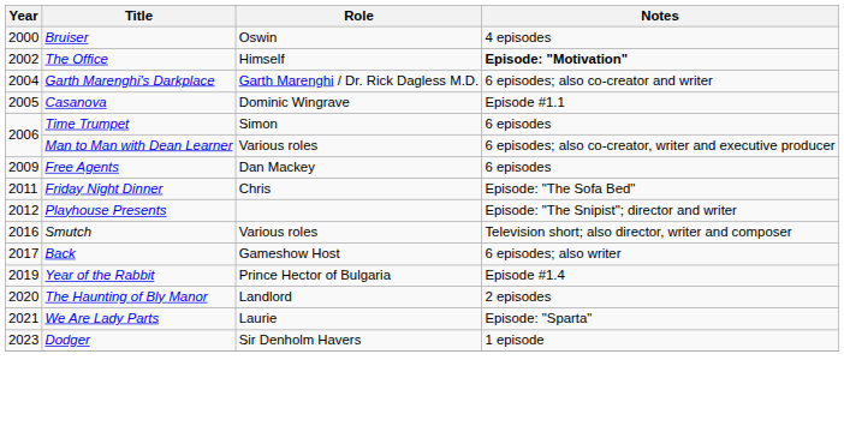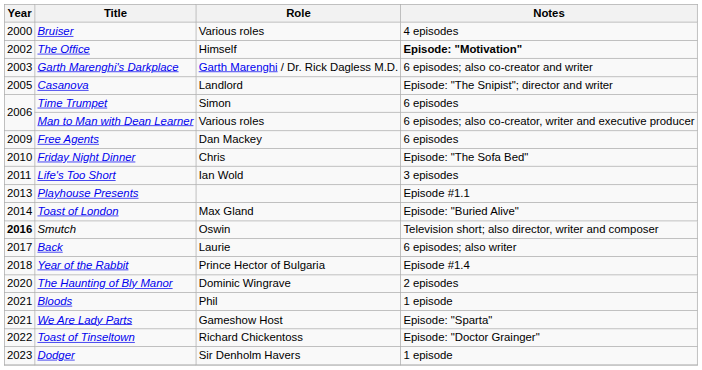Bruiser | Role: Oswin -> Various roles
Garth Marenghi's Darkplace | Year: 2004 -> 2003
Casanova | Role: Dominic Wingrave -> Landlord
Casanova | Notes: Episode #1.1 -> Episode: "The Snipist"; director and writer
Friday Night Dinner | Year: 2011 -> 2010
+ row: 2011 | Life's Too Short | Ian Wold | 3 episodes
Playhouse Presents | Year: 2012 -> 2013
Playhouse Presents | Notes: Episode: "The Snipist"; director and writer -> Episode #1.1
+ row: 2014 | Toast of London | Max Gland | Episode: "Buried Alive"
Smutch | Year: normal -> bold
Smutch | Role: Various roles -> Oswin
Back | Role: Gameshow Host -> Laurie
Year of the Rabbit | Year: 2019 -> 2018
The Haunting of Bly Manor | Role: Landlord -> Dominic Wingrave
+ row: 2021 | Bloods | Phil | 1 episode
We Are Lady Parts | Role: Laurie -> Gameshow Host
+ row: 2022 | Toast of Tinseltown | Richard Chickentoss | Episode: "Doctor Grainger"
